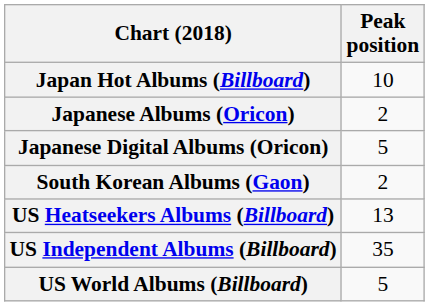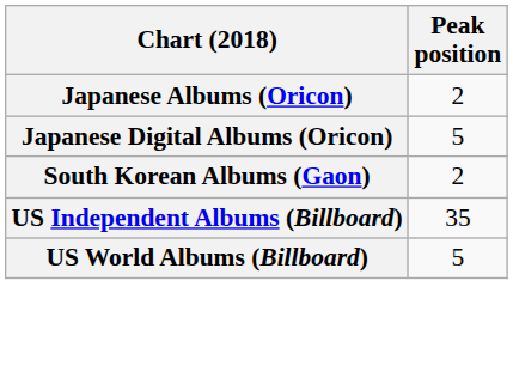- row: Japan Hot Albums (Billboard) | 10
- row: US Heatseekers Albums (Billboard) | 13
